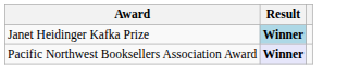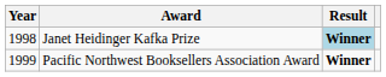+ column: Year | 1998 | 1999
Pacific Northwest Booksellers Association Award | Result: lavender background -> no background
